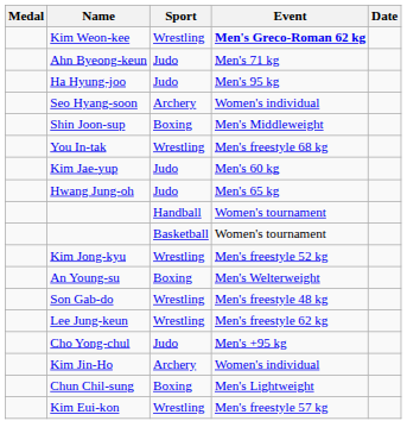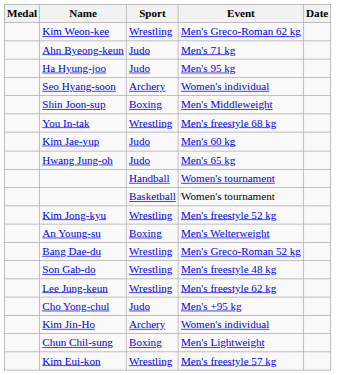Kim Weon-kee | Event: bold -> normal
+ row: Bang Dae-du | Wrestling | Men's Greco-Roman 52 kg
